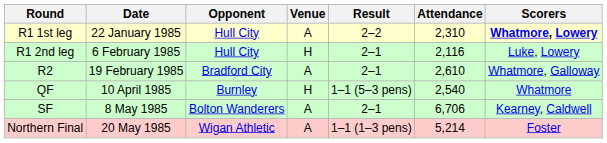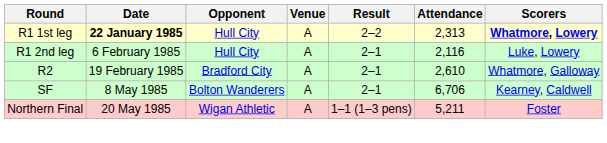R1 1st leg | Date: normal -> bold
R1 1st leg | Attendance: 2,310 -> 2,313
R1 2nd leg | Venue: H -> A
- row: QF | 10 April 1985 | Burnley | H | 1–1 (5–3 pens) | 2,540 | Whatmore
Northern Final | Attendance: 5,214 -> 5,211
